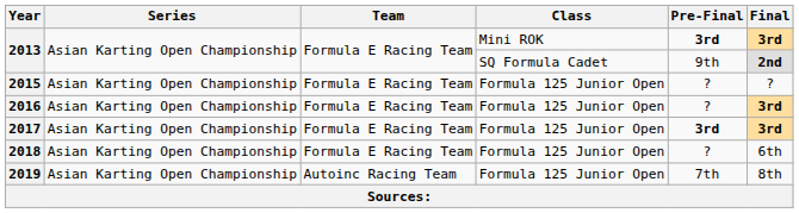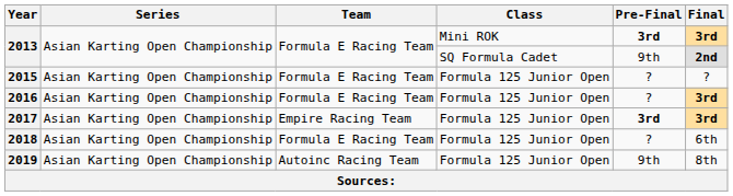2017 | Team: Formula E Racing Team -> Empire Racing Team
2019 | Pre-Final: 7th -> 9th
